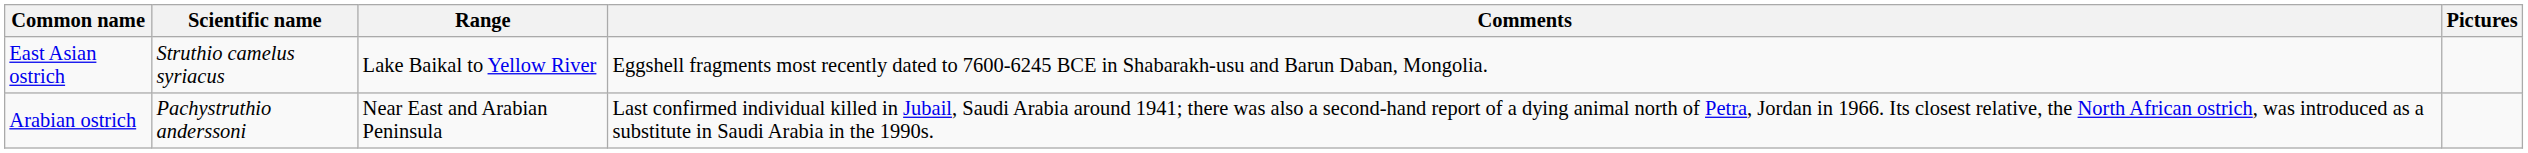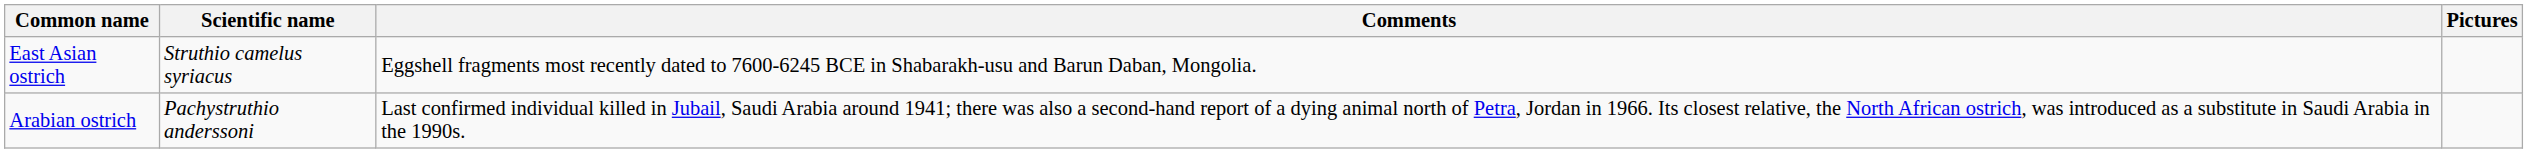- column: Range | Lake Baikal to Yellow River | Near East and Arabian Peninsula
